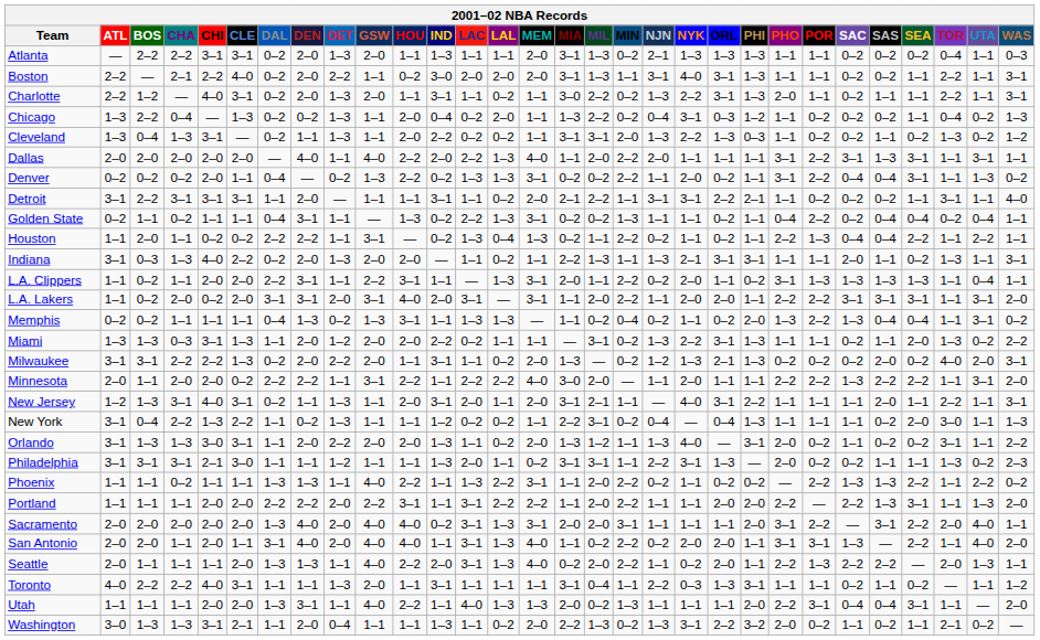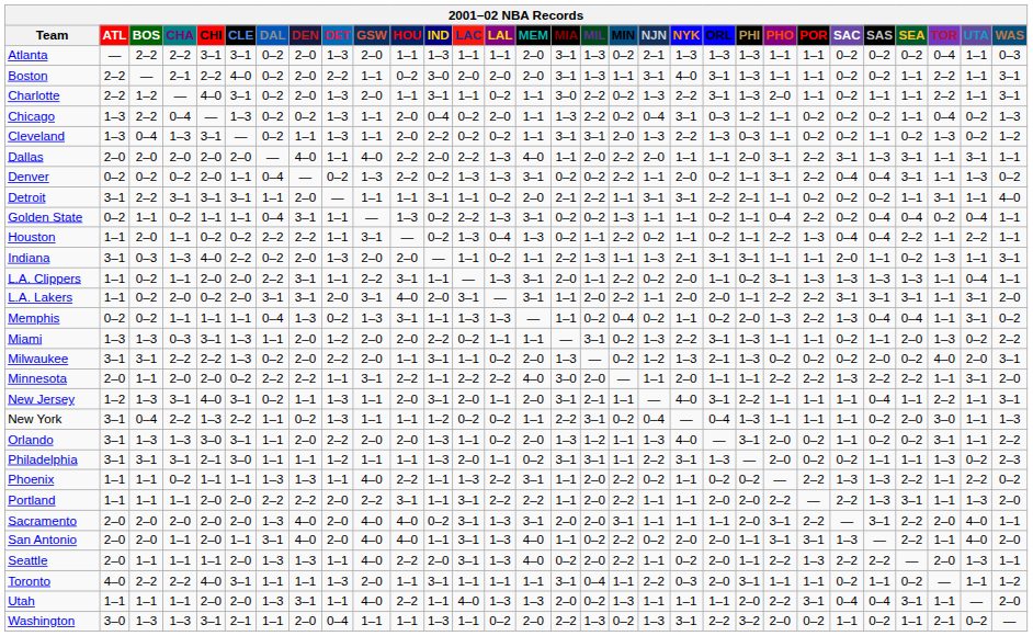Dallas | PHI: 1–1 -> 2–0
New Jersey | SAS: 2–0 -> 0–4
Toronto | ORL: 1–3 -> 2–0
